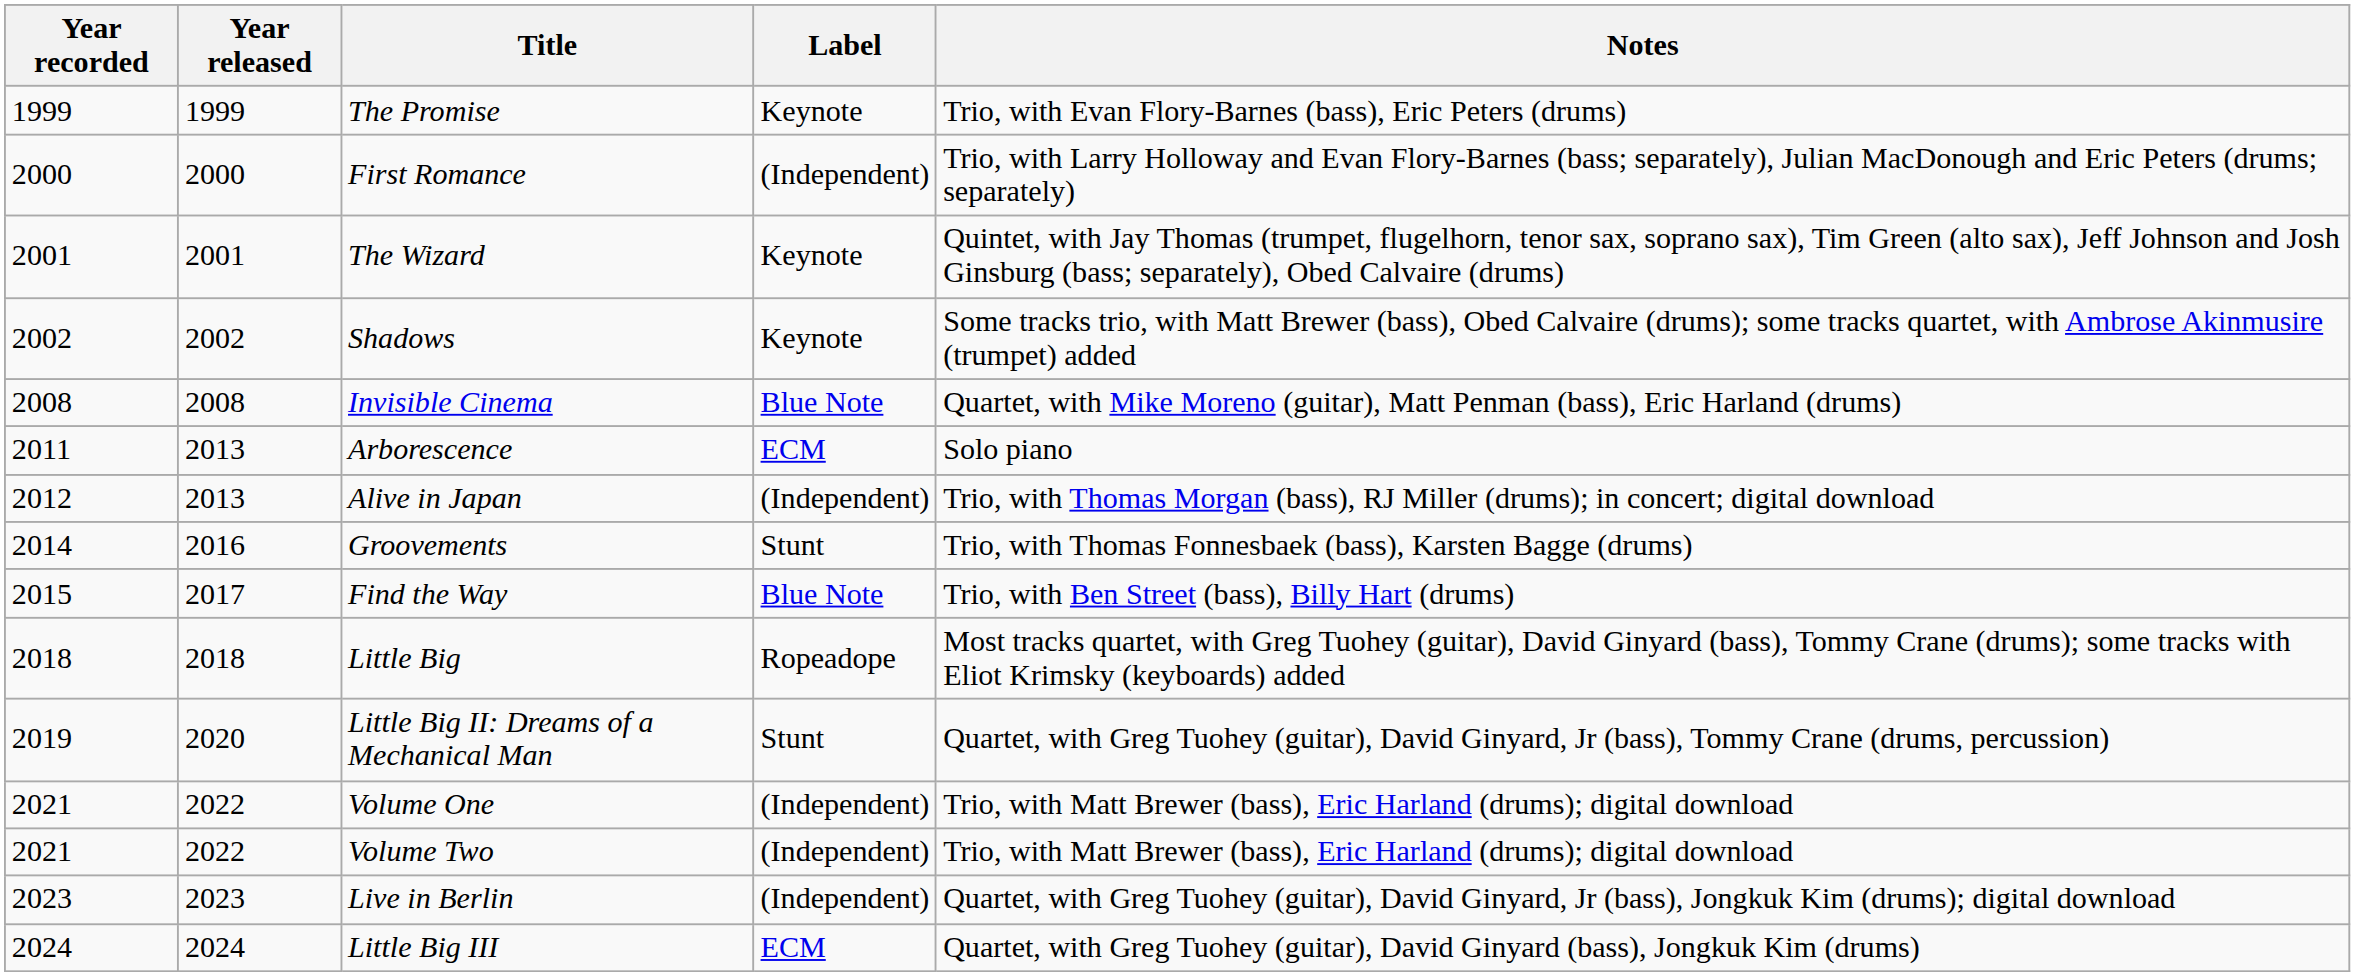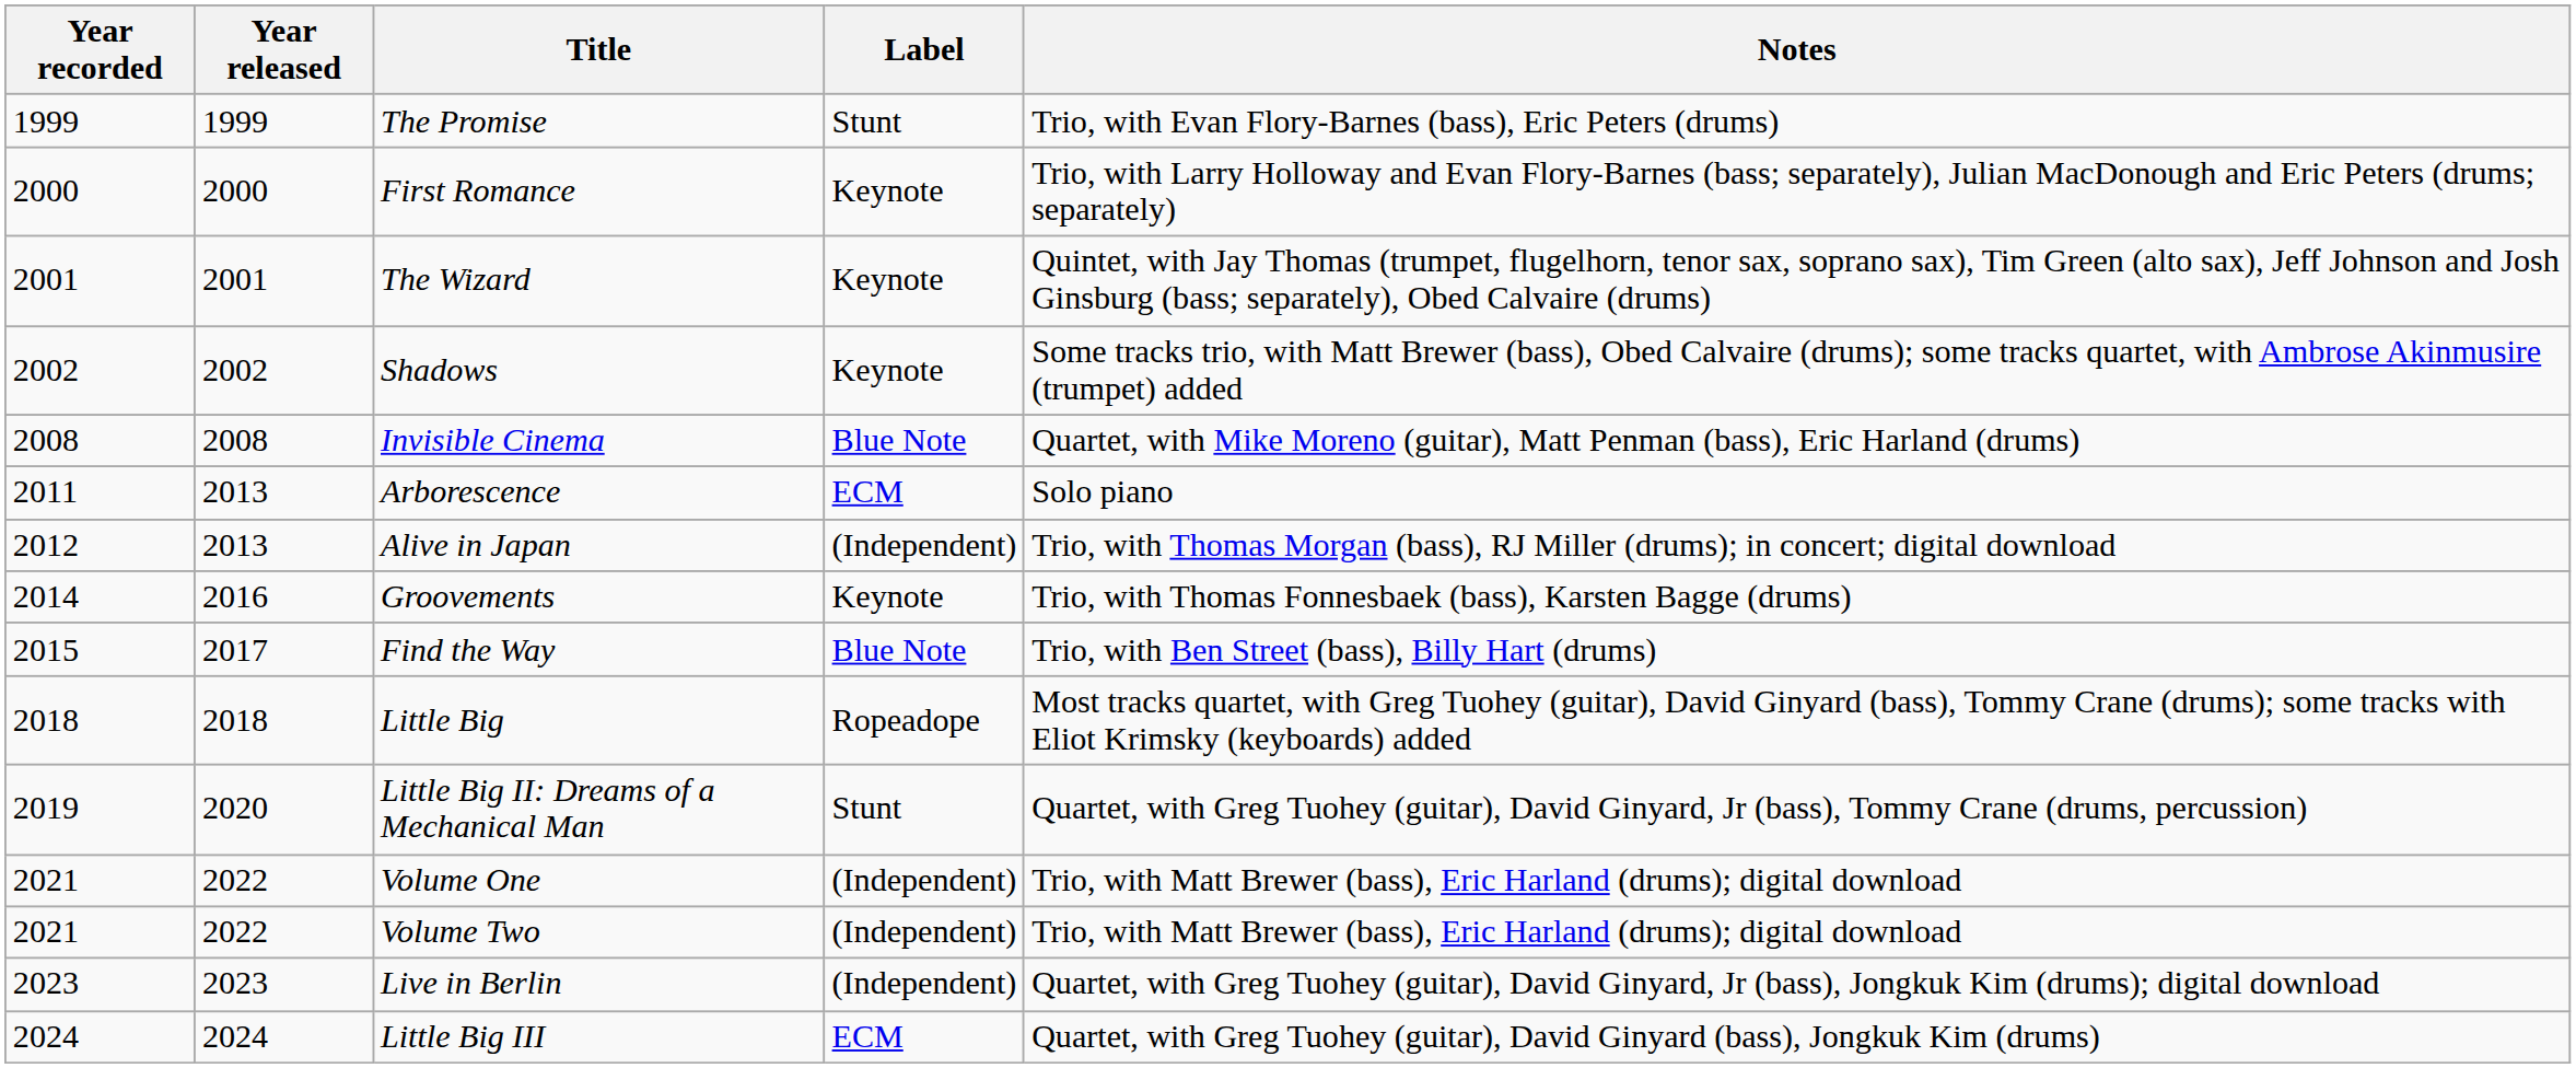The Promise | Label: Keynote -> Stunt
First Romance | Label: (Independent) -> Keynote
Groovements | Label: Stunt -> Keynote
